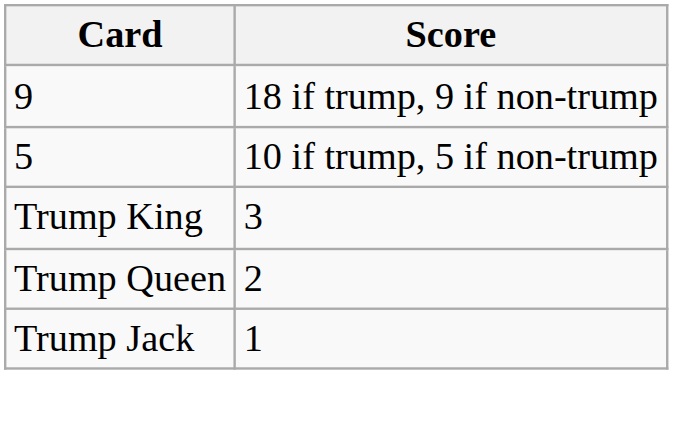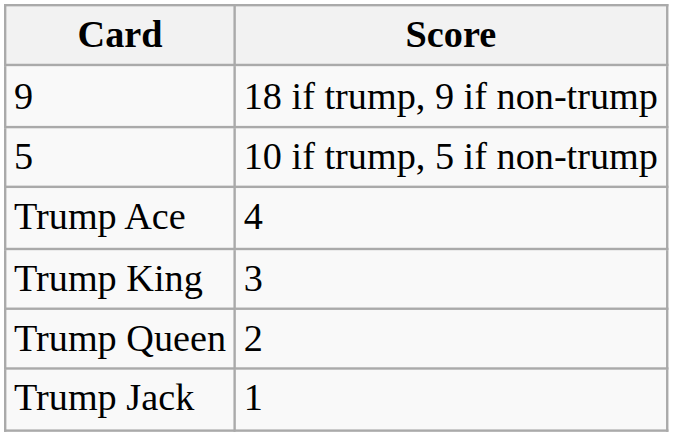+ row: Trump Ace | 4
